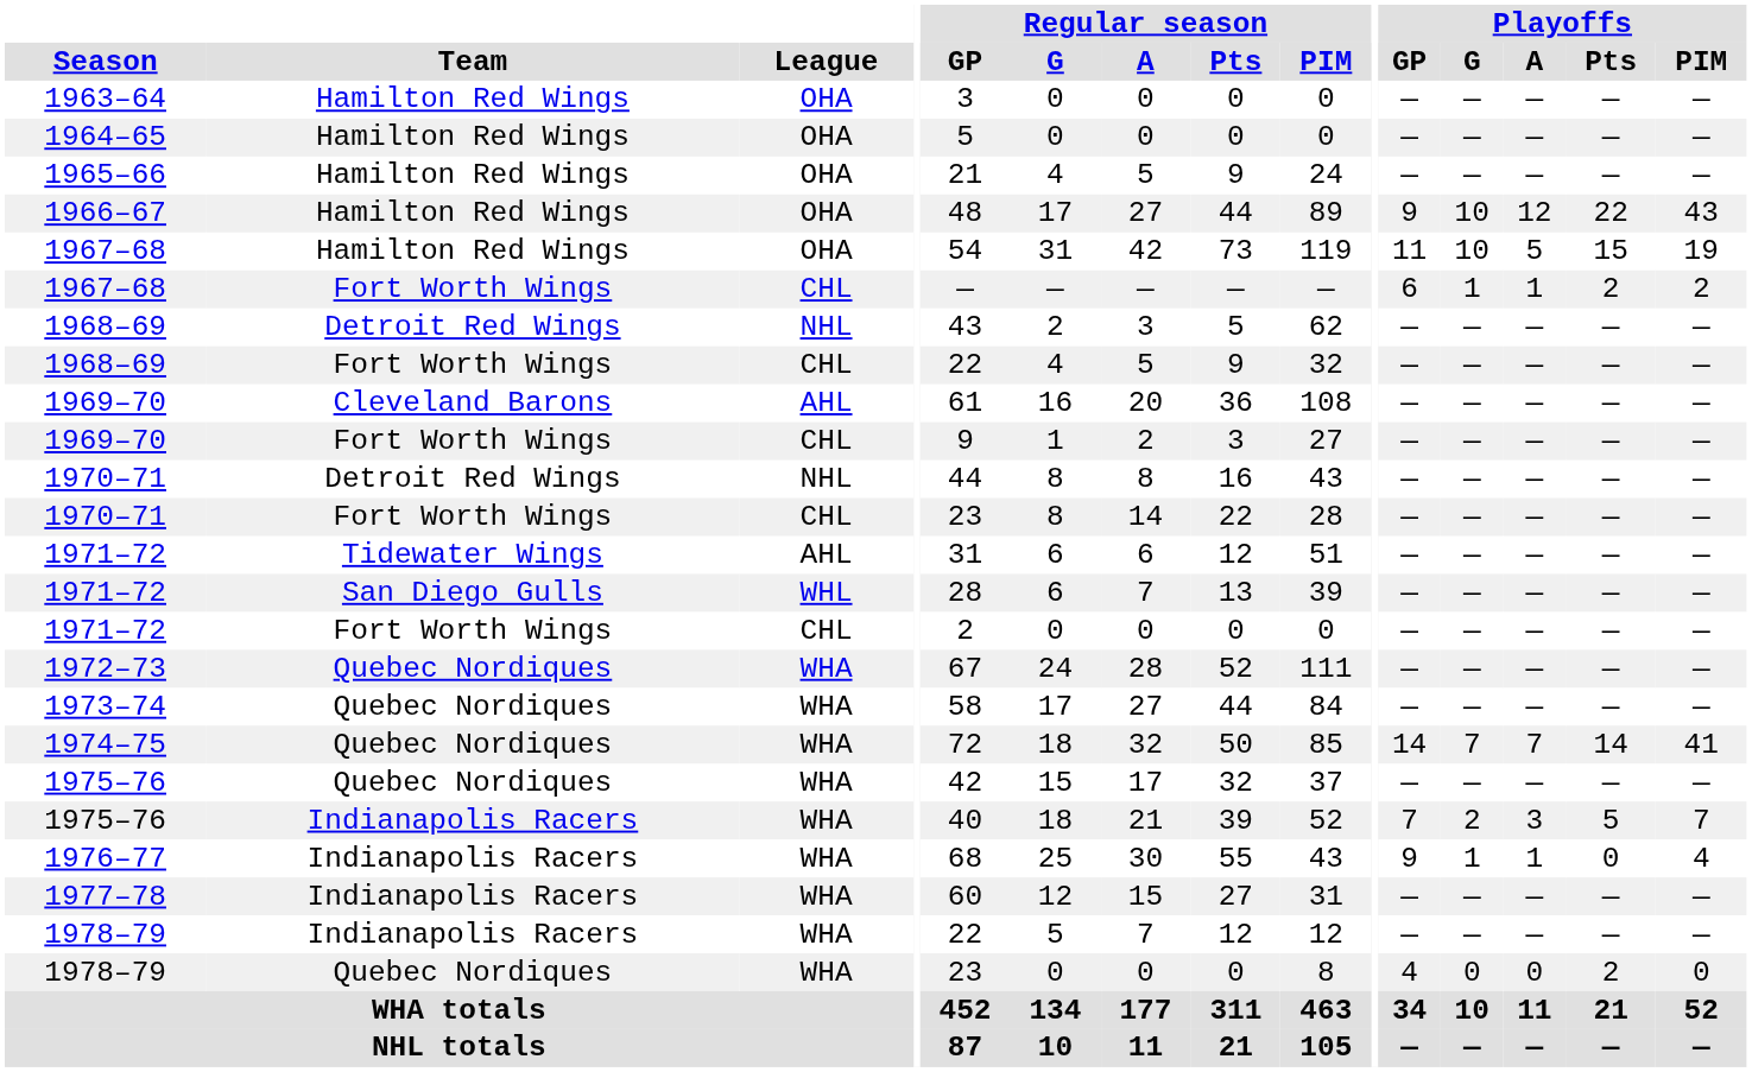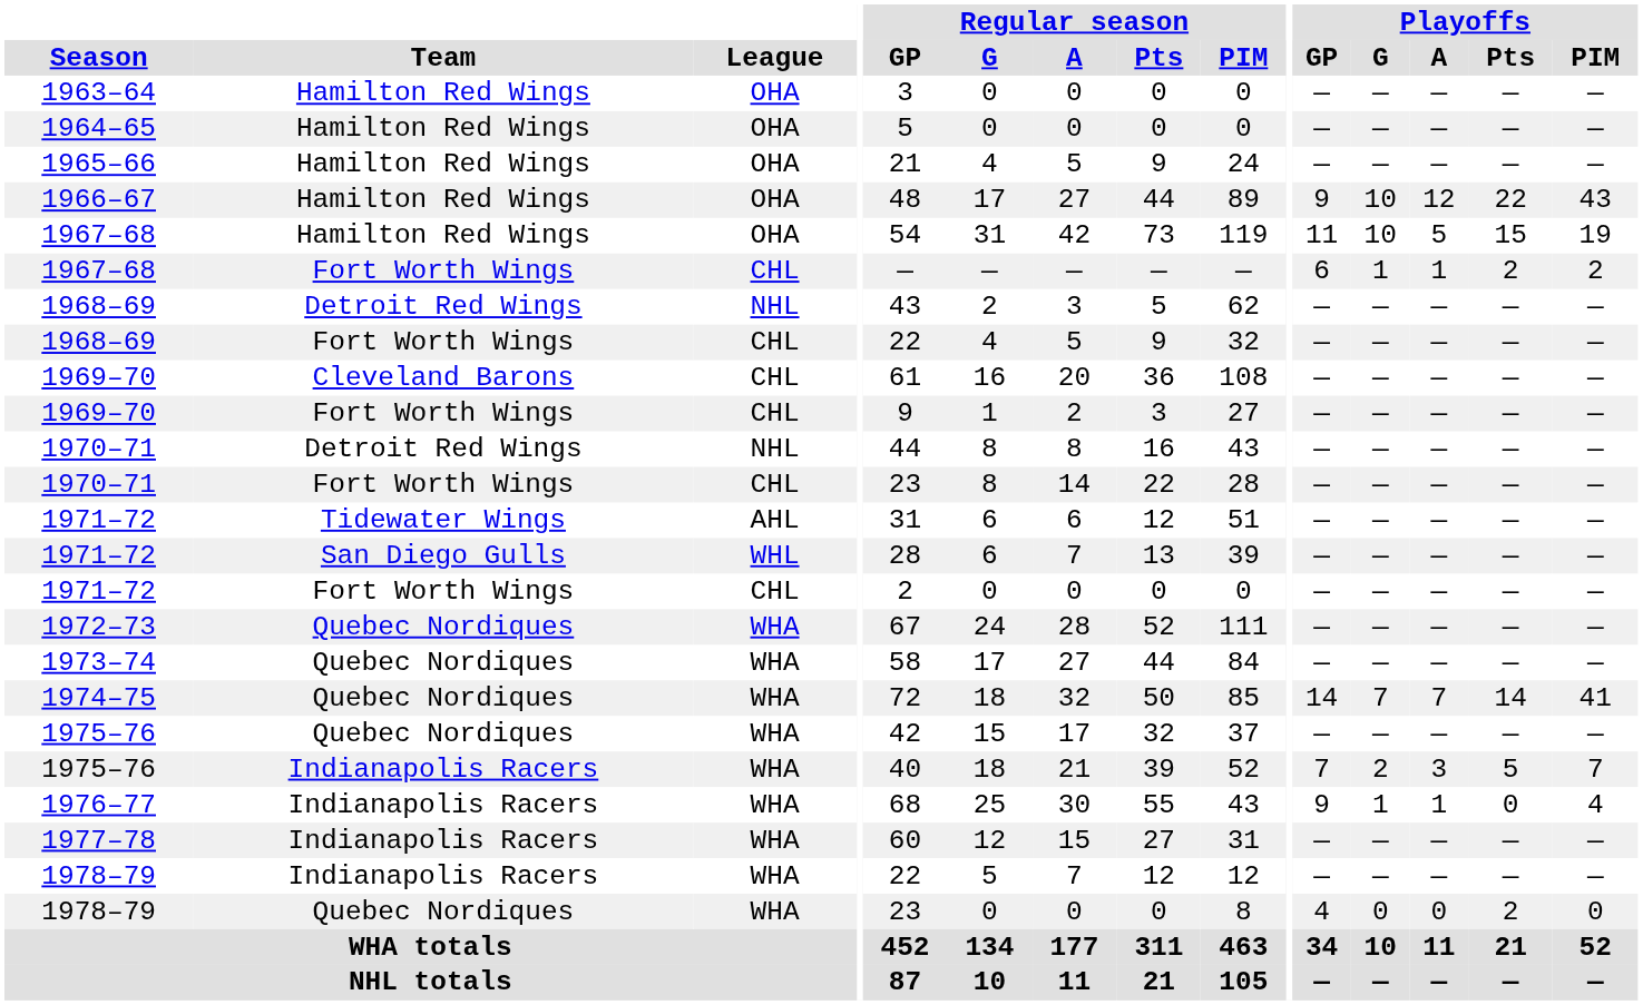1969–70 / Cleveland Barons | League: AHL -> CHL
